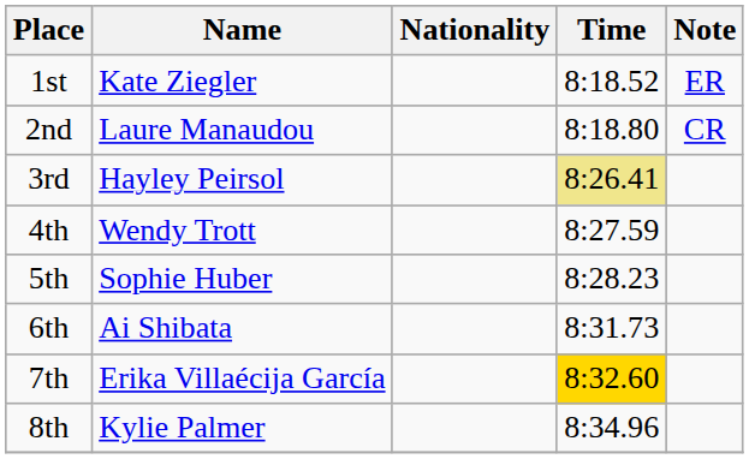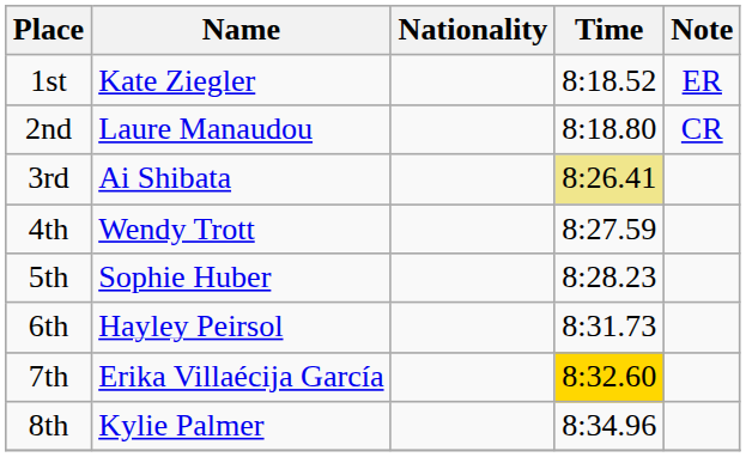3rd | Name: Hayley Peirsol -> Ai Shibata
6th | Name: Ai Shibata -> Hayley Peirsol
